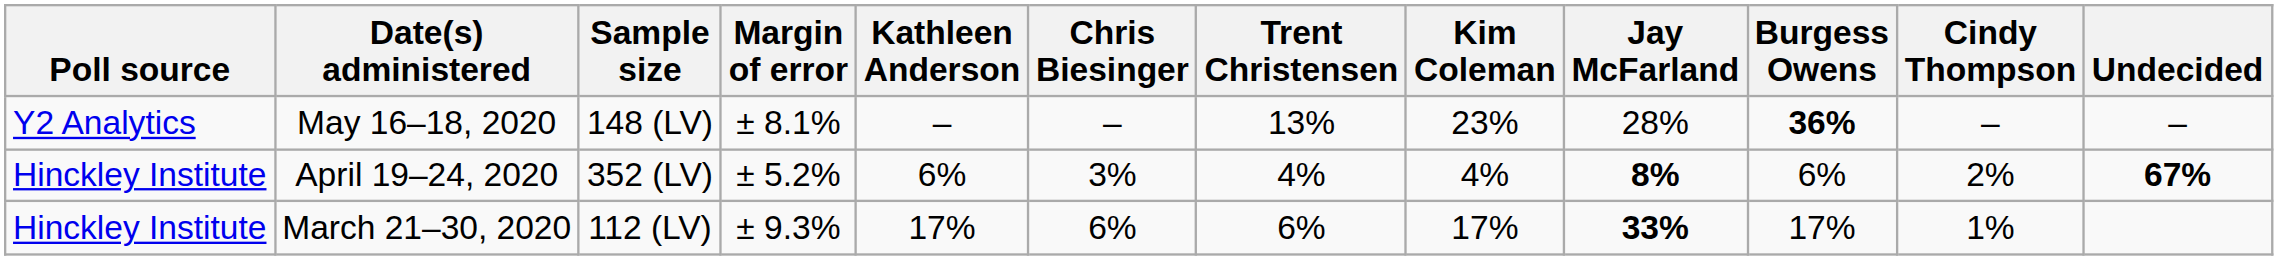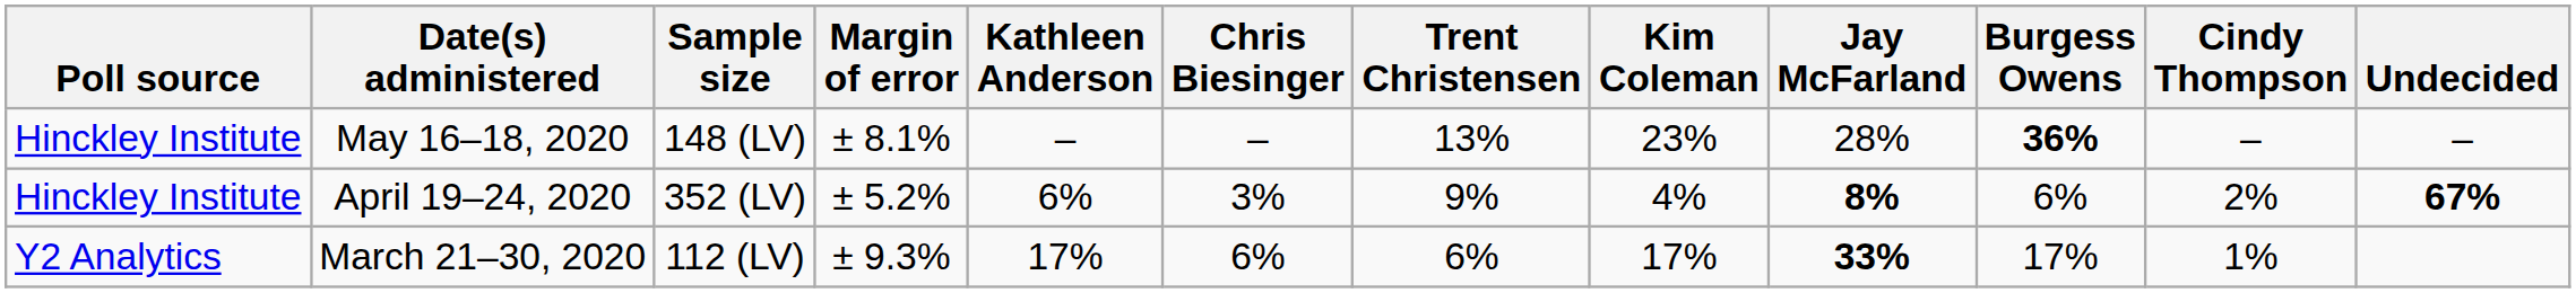May 16–18, 2020 | Poll source: Y2 Analytics -> Hinckley Institute
April 19–24, 2020 | Trent Christensen: 4% -> 9%
March 21–30, 2020 | Poll source: Hinckley Institute -> Y2 Analytics
